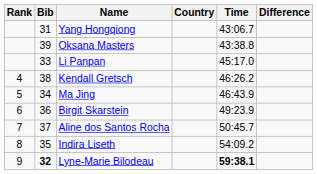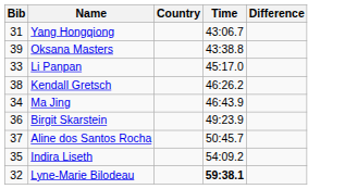- column: Rank | 4 | 5 | 6 | 7 | 8 | 9
Lyne-Marie Bilodeau | Bib: bold -> normal
